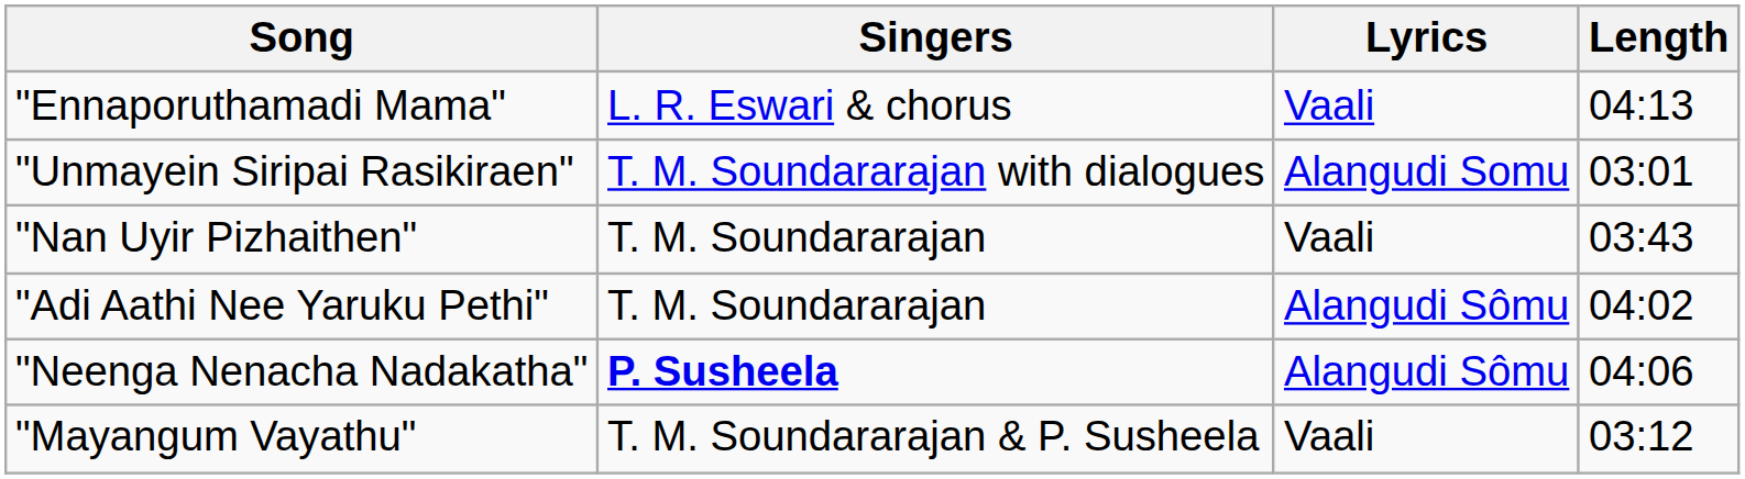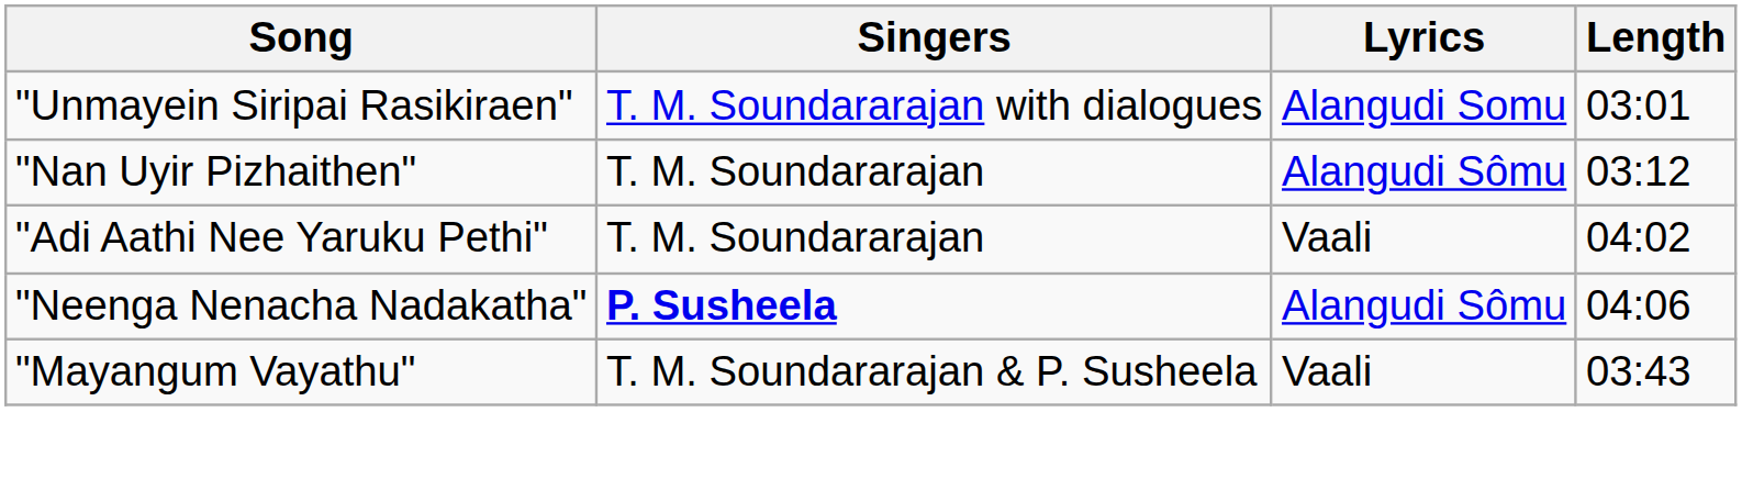- row: "Ennaporuthamadi Mama" | L. R. Eswari & chorus | Vaali | 04:13
"Nan Uyir Pizhaithen" | Lyrics: Vaali -> Alangudi Sômu
"Nan Uyir Pizhaithen" | Length: 03:43 -> 03:12
"Adi Aathi Nee Yaruku Pethi" | Lyrics: Alangudi Sômu -> Vaali
"Mayangum Vayathu" | Length: 03:12 -> 03:43
